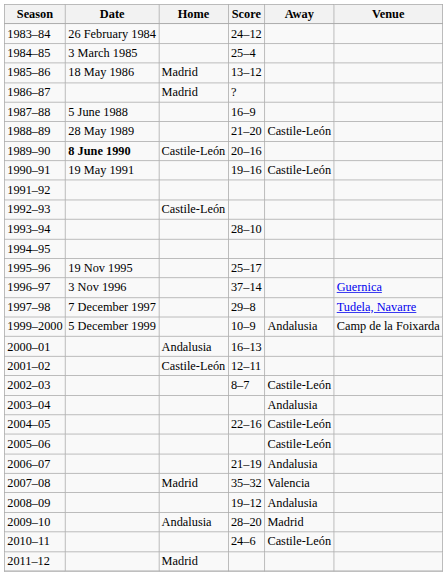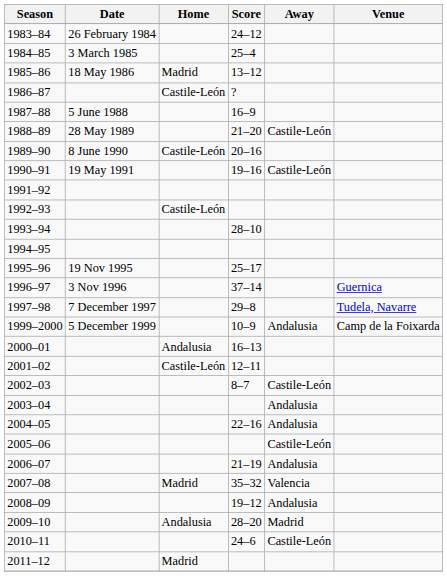1986–87 | Home: Madrid -> Castile-León
1989–90 | Date: bold -> normal
2004–05 | Away: Castile-León -> Andalusia
